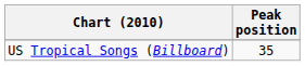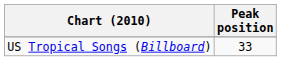US Tropical Songs (Billboard) | Peak position: 35 -> 33
